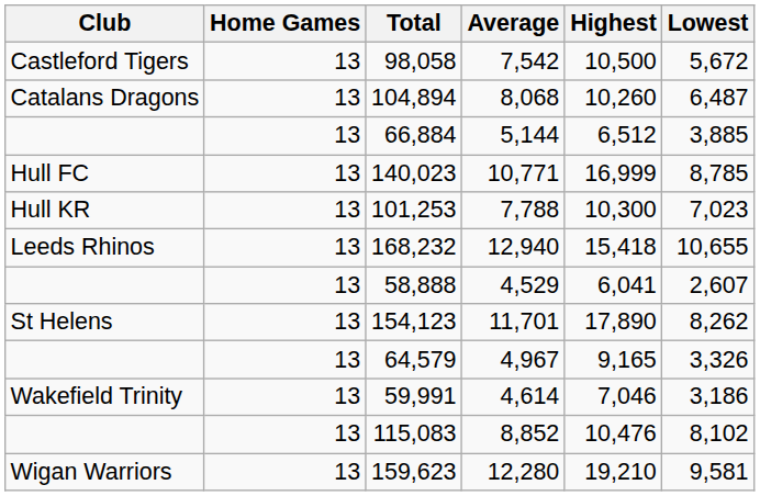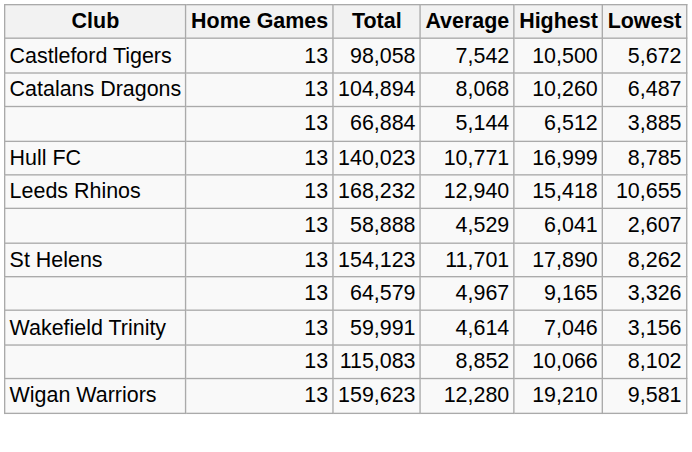- row: Hull KR | 13 | 101,253 | 7,788 | 10,300 | 7,023
59,991 | Lowest: 3,186 -> 3,156
115,083 | Highest: 10,476 -> 10,066
